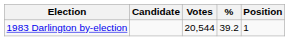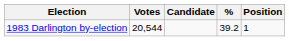columns swapped: Candidate <-> Votes
